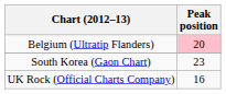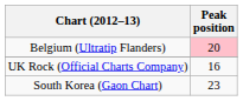rows swapped: South Korea (Gaon Chart) <-> UK Rock (Official Charts Company)
